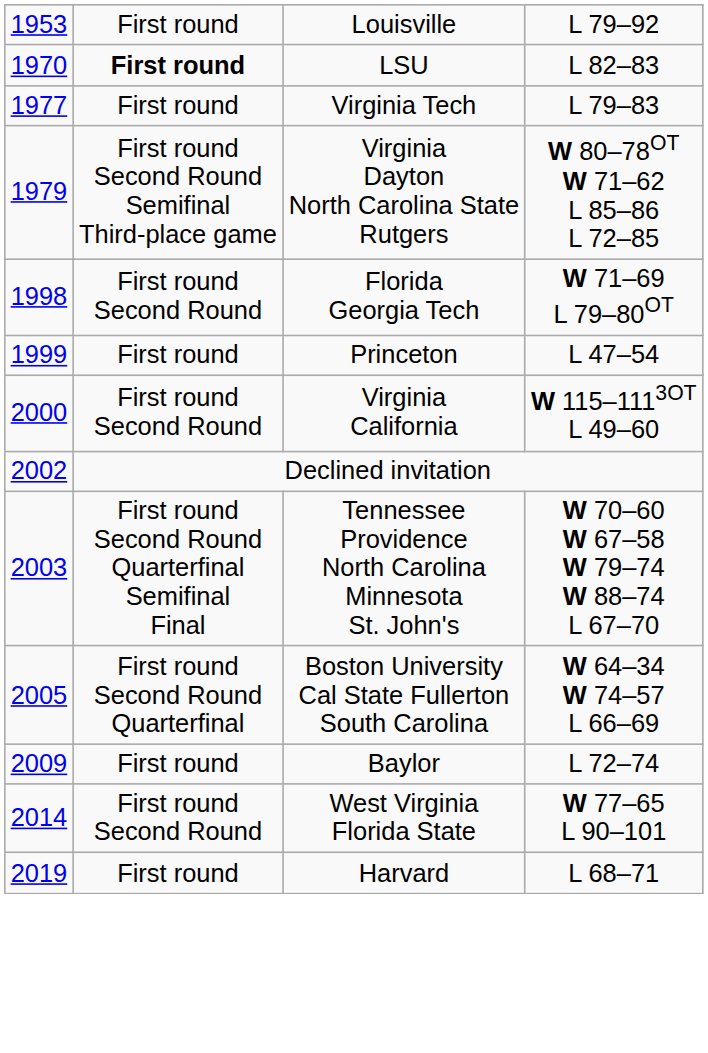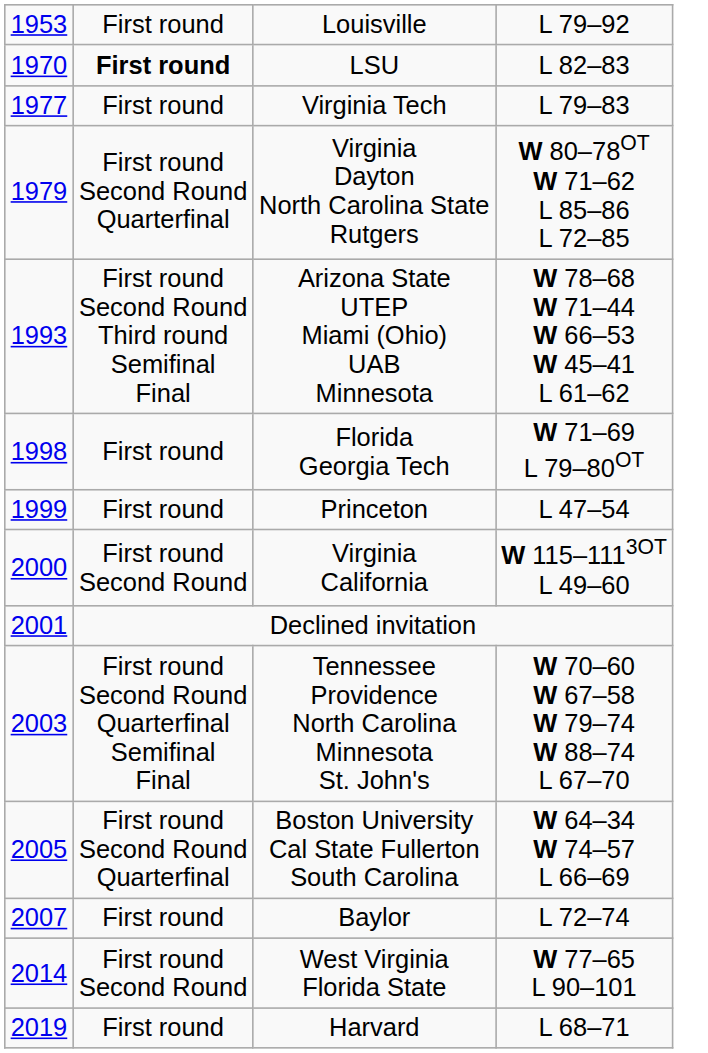Virginia Dayton North Carolina State Rutgers | column 2: First round Second Round Semifinal Third-place game -> First round Second Round Quarterfinal
+ row: 1993 | First round Second Round Third round Semifinal Final | Arizona State UTEP Miami (Ohio) UAB Minnesota | W 78–68 W 71–44 W 66–53 W 45–41 L 61–62
Florida Georgia Tech | column 2: First round Second Round -> First round
Declined invitation | column 1: 2002 -> 2001
Baylor | column 1: 2009 -> 2007
